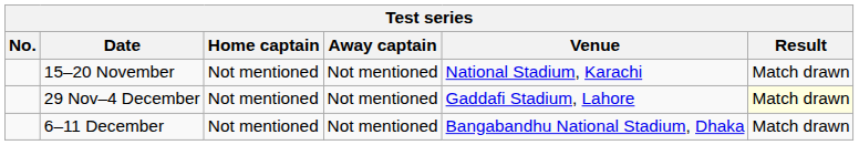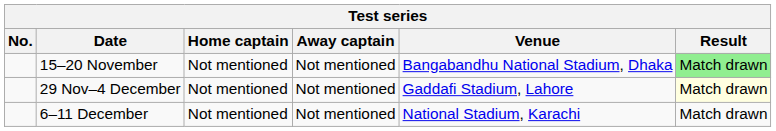15–20 November | Venue: National Stadium, Karachi -> Bangabandhu National Stadium, Dhaka
15–20 November | Result: no background -> lightgreen background
6–11 December | Venue: Bangabandhu National Stadium, Dhaka -> National Stadium, Karachi
